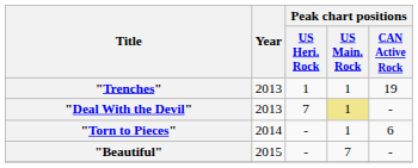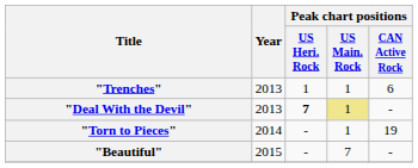"Trenches" | Peak chart positions / CAN Active Rock: 19 -> 6
"Deal With the Devil" | Peak chart positions / US Heri. Rock: normal -> bold
"Torn to Pieces" | Peak chart positions / CAN Active Rock: 6 -> 19
